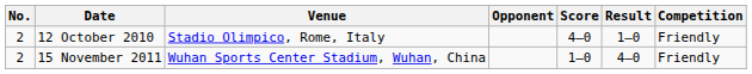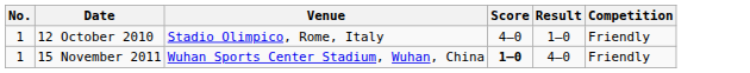- column: Opponent
12 October 2010 | No.: 2 -> 1
15 November 2011 | No.: 2 -> 1
15 November 2011 | Score: normal -> bold
